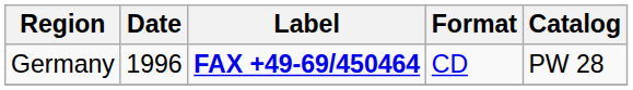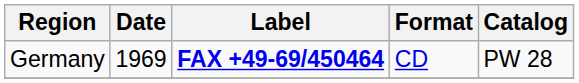Germany | Date: 1996 -> 1969
